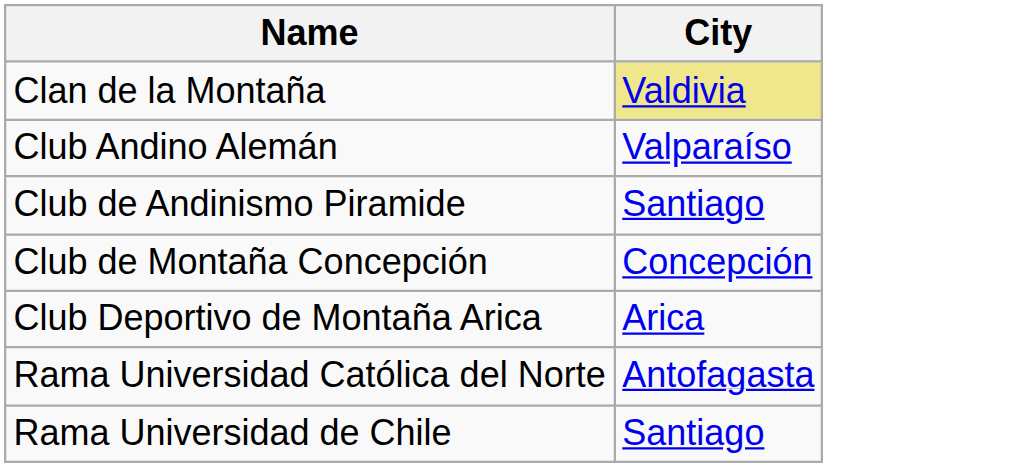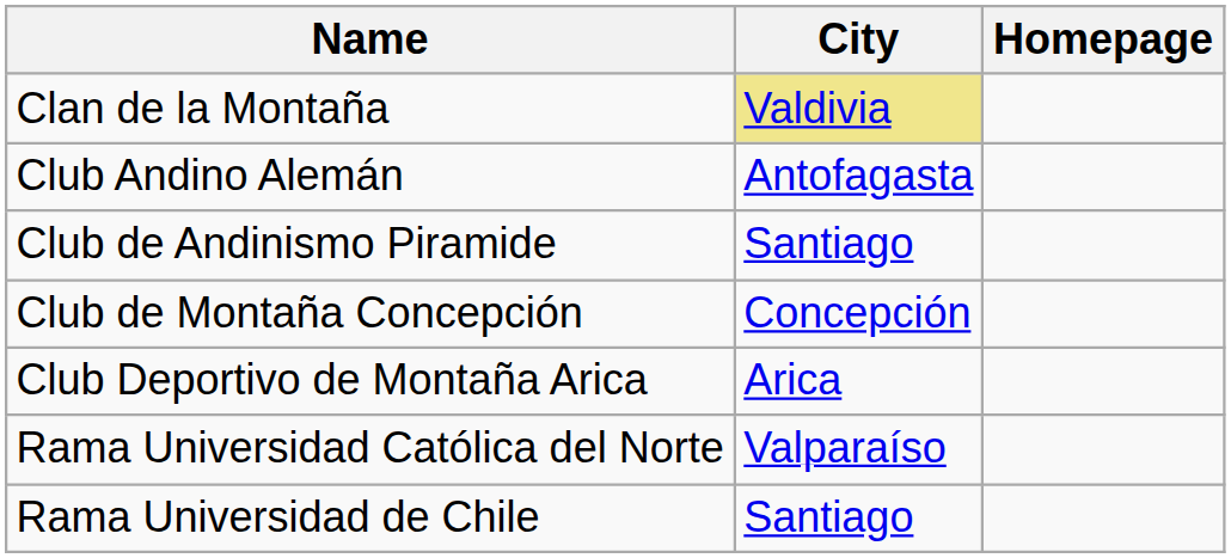+ column: Homepage
Club Andino Alemán | City: Valparaíso -> Antofagasta
Rama Universidad Católica del Norte | City: Antofagasta -> Valparaíso
